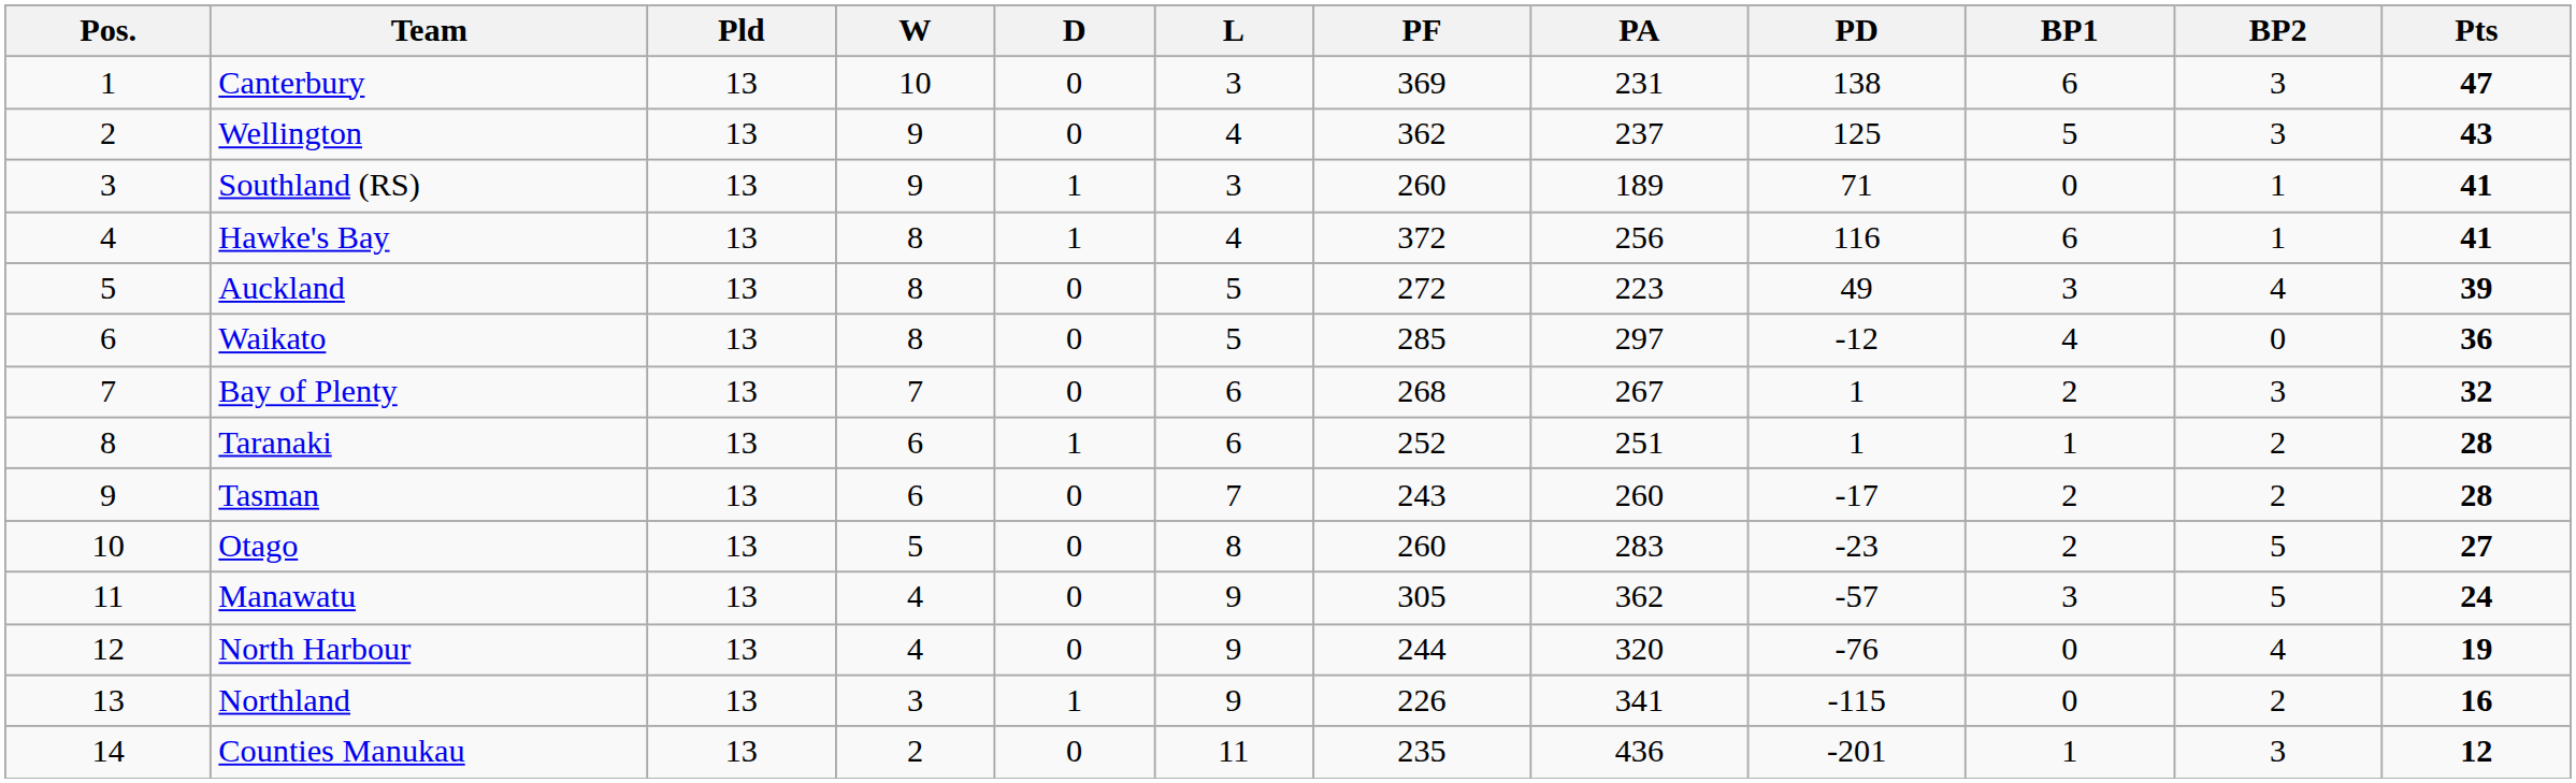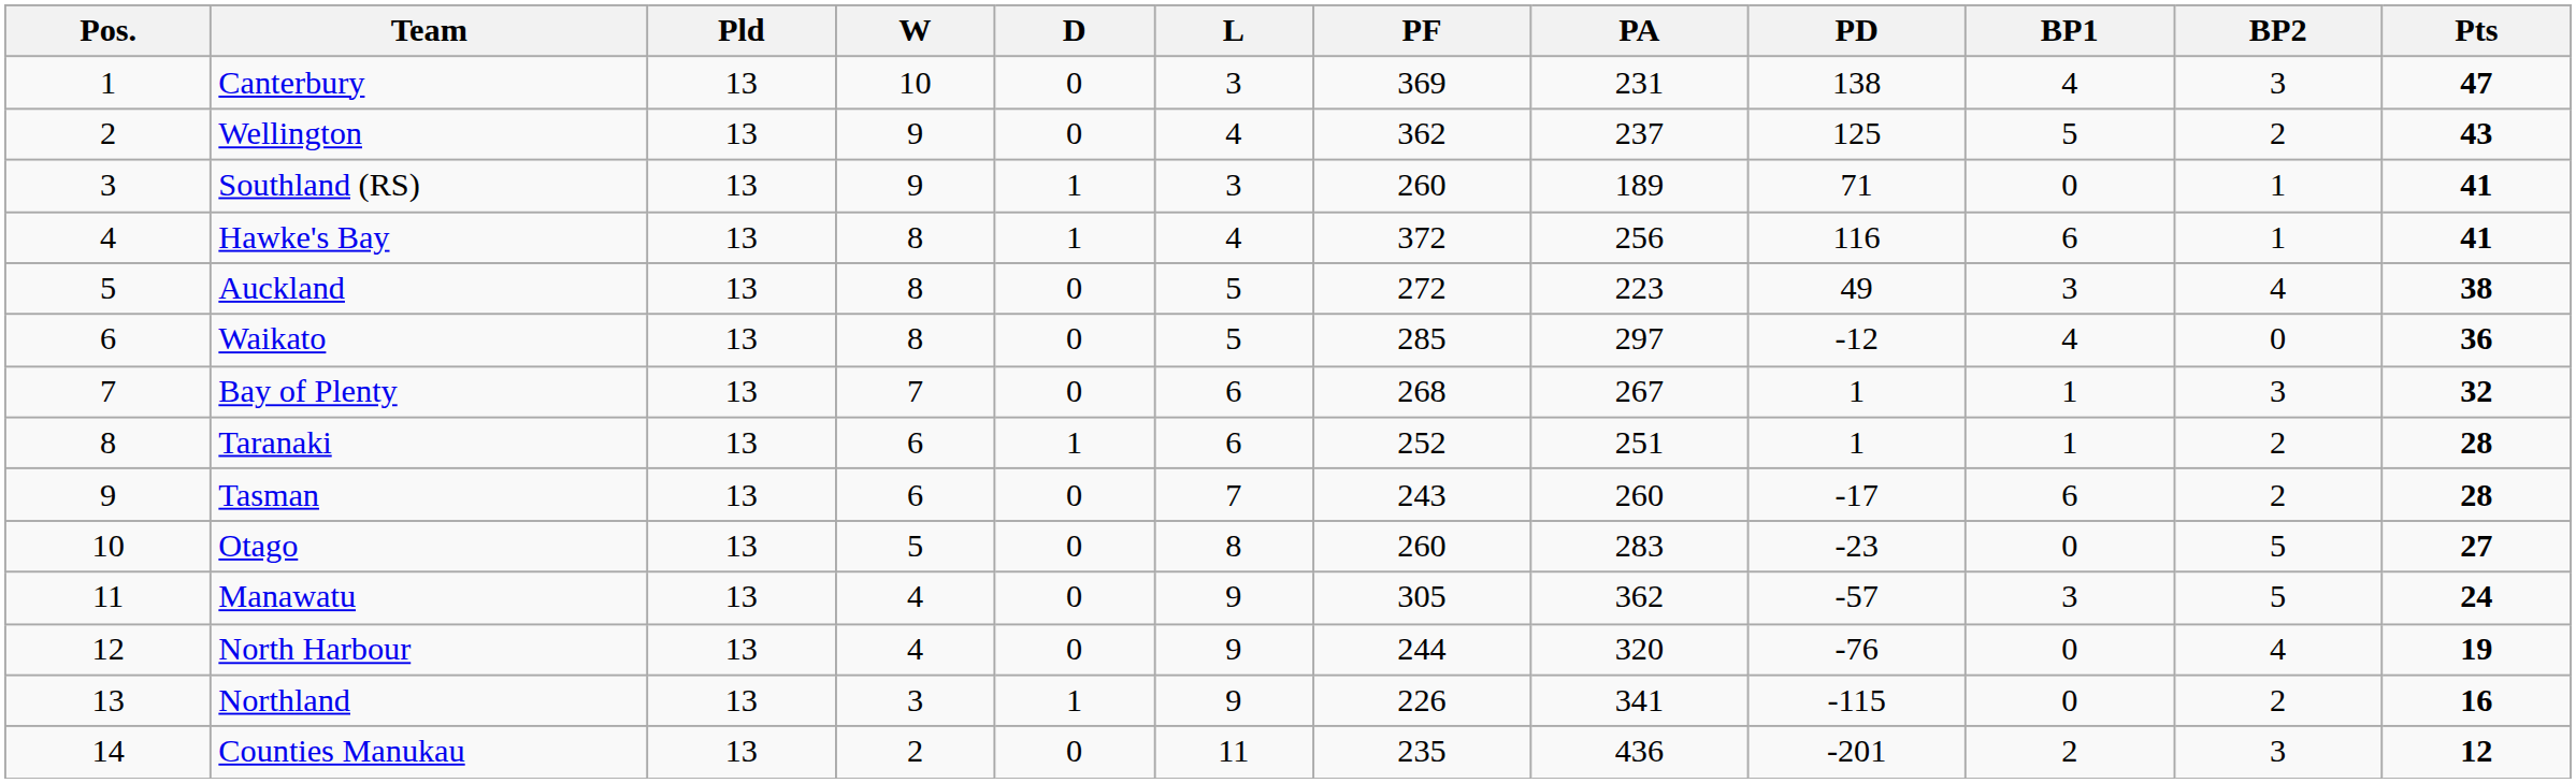Canterbury | BP1: 6 -> 4
Wellington | BP2: 3 -> 2
Auckland | Pts: 39 -> 38
Bay of Plenty | BP1: 2 -> 1
Tasman | BP1: 2 -> 6
Otago | BP1: 2 -> 0
Counties Manukau | BP1: 1 -> 2
